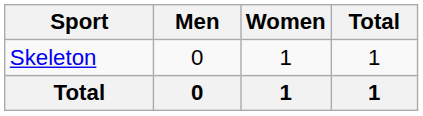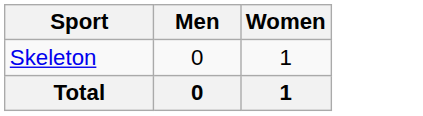- column: Total | 1 | 1
